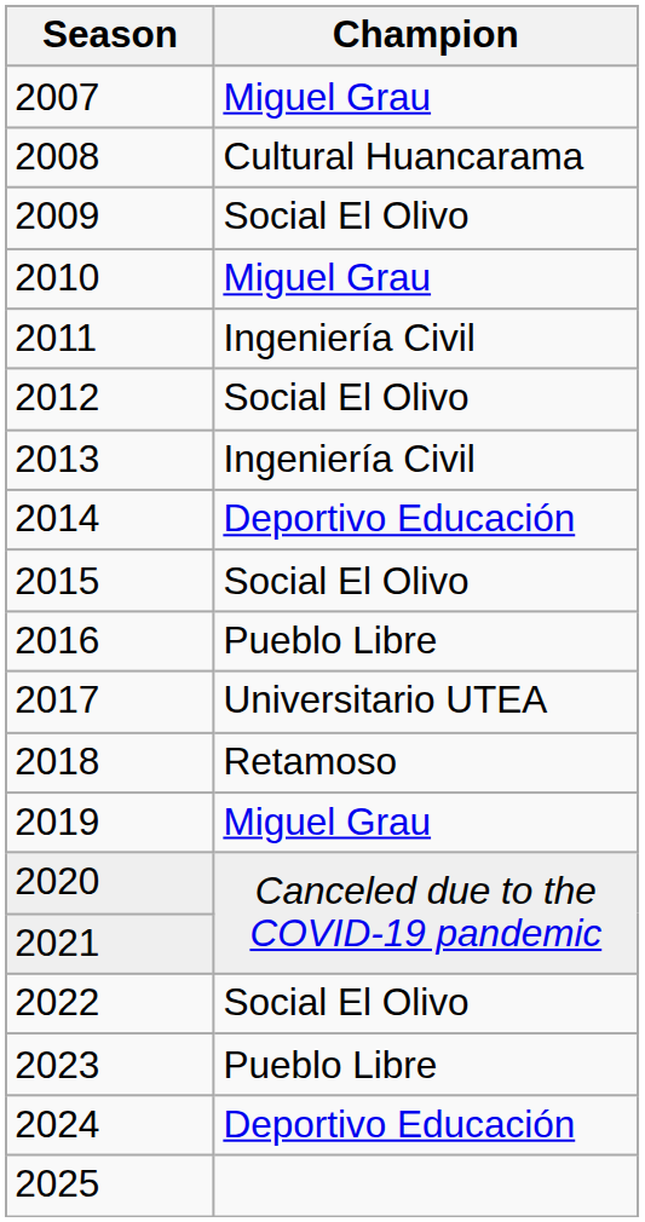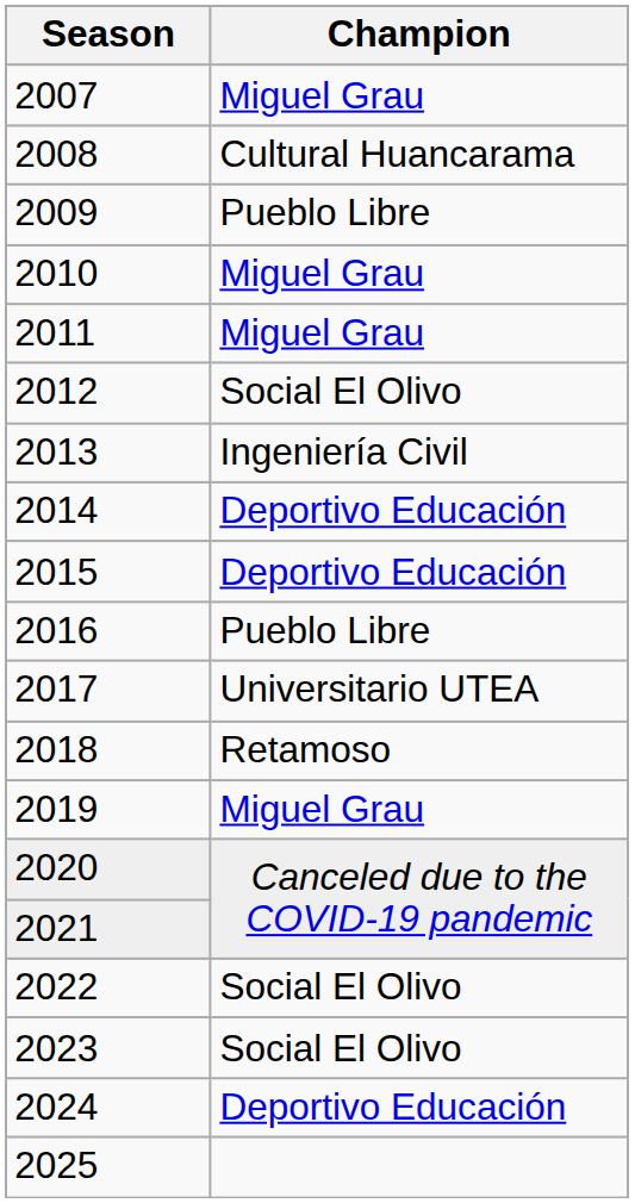2009 | Champion: Social El Olivo -> Pueblo Libre
2011 | Champion: Ingeniería Civil -> Miguel Grau
2015 | Champion: Social El Olivo -> Deportivo Educación
2023 | Champion: Pueblo Libre -> Social El Olivo
